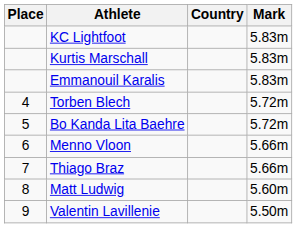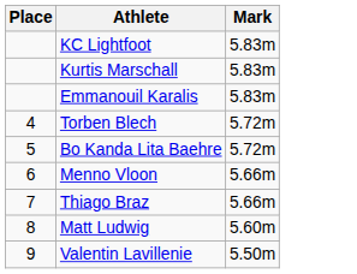- column: Country
